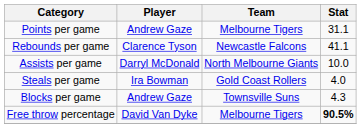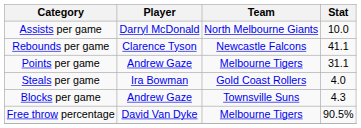rows swapped: Points per game <-> Assists per game
Free throw percentage | Stat: bold -> normal
